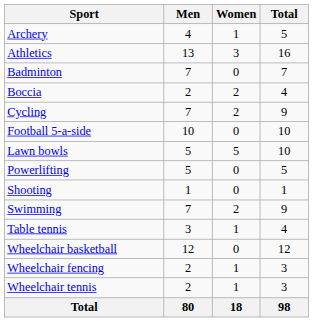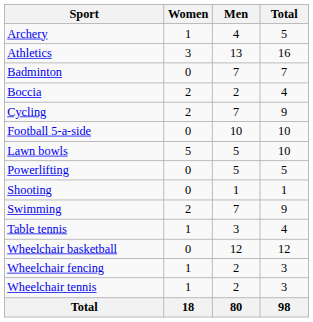columns swapped: Men <-> Women
